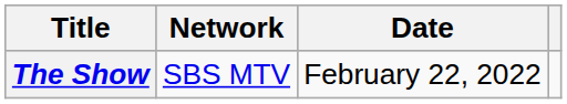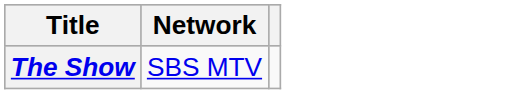- column: Date | February 22, 2022
